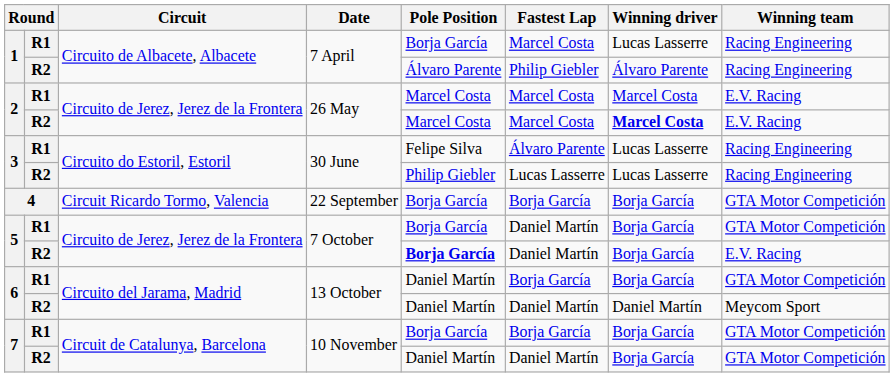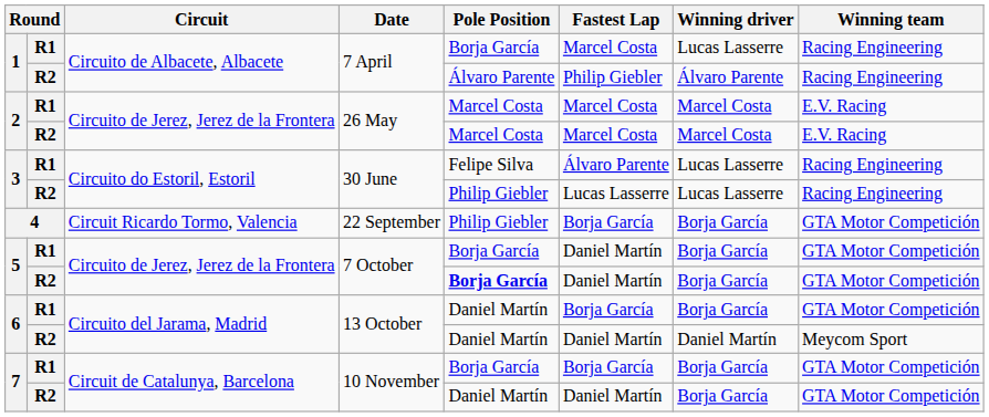2 / R2 | Winning driver: bold -> normal
4 | Pole Position: Borja García -> Philip Giebler
5 / R2 | Winning team: E.V. Racing -> GTA Motor Competición
